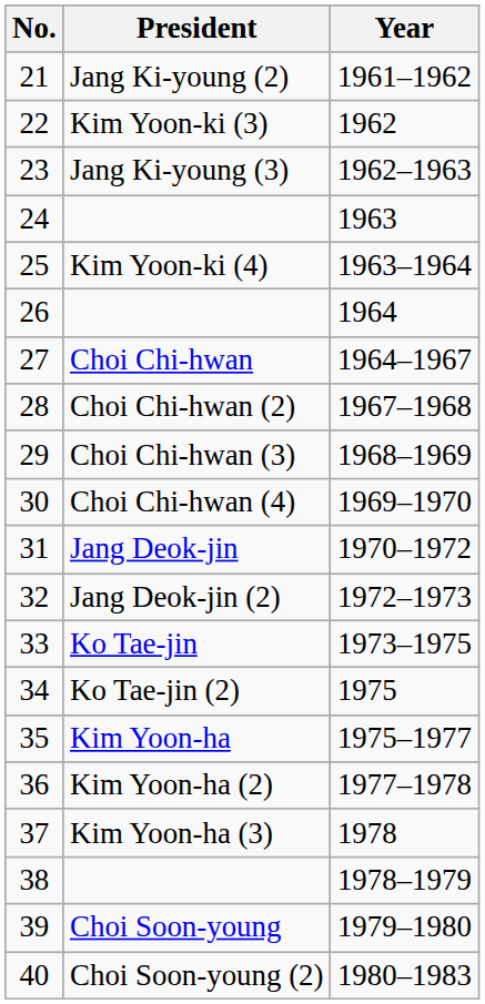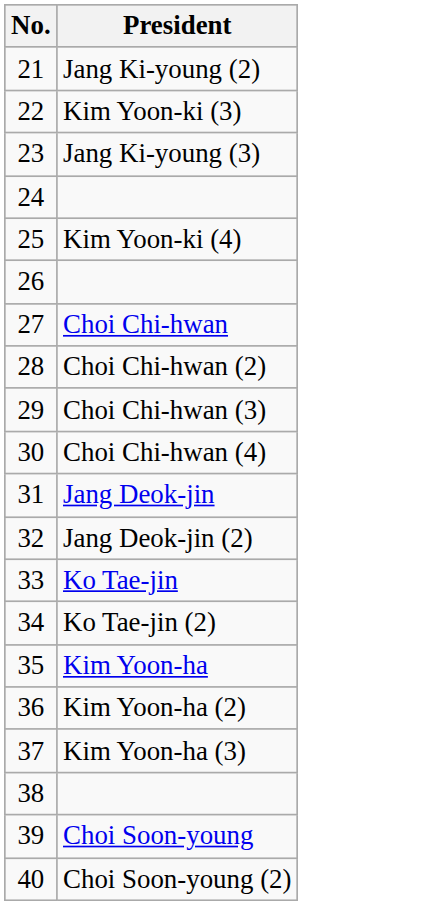- column: Year | 1961–1962 | 1962 | 1962–1963 | 1963 | 1963–1964 | 1964 | 1964–1967 | 1967–1968 | 1968–1969 | 1969–1970 | 1970–1972 | 1972–1973 | 1973–1975 | 1975 | 1975–1977 | 1977–1978 | 1978 | 1978–1979 | 1979–1980 | 1980–1983
